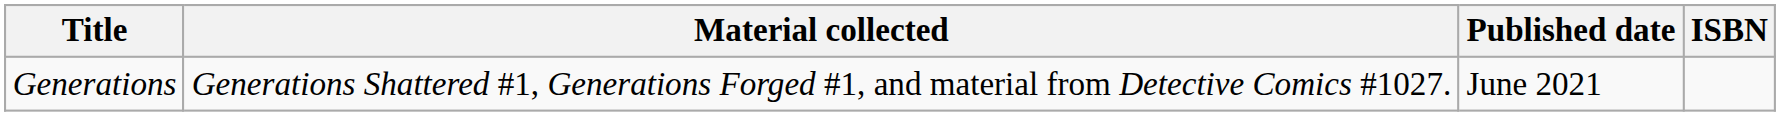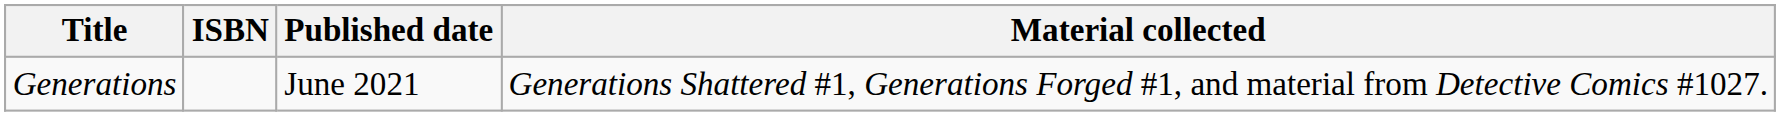columns swapped: Material collected <-> ISBN
